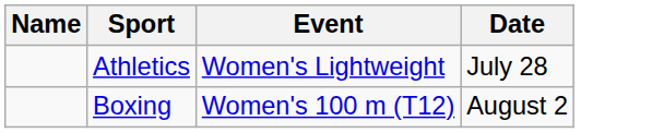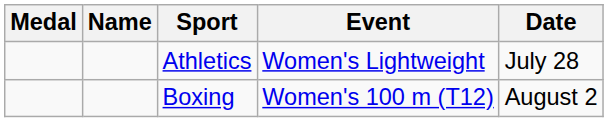+ column: Medal
